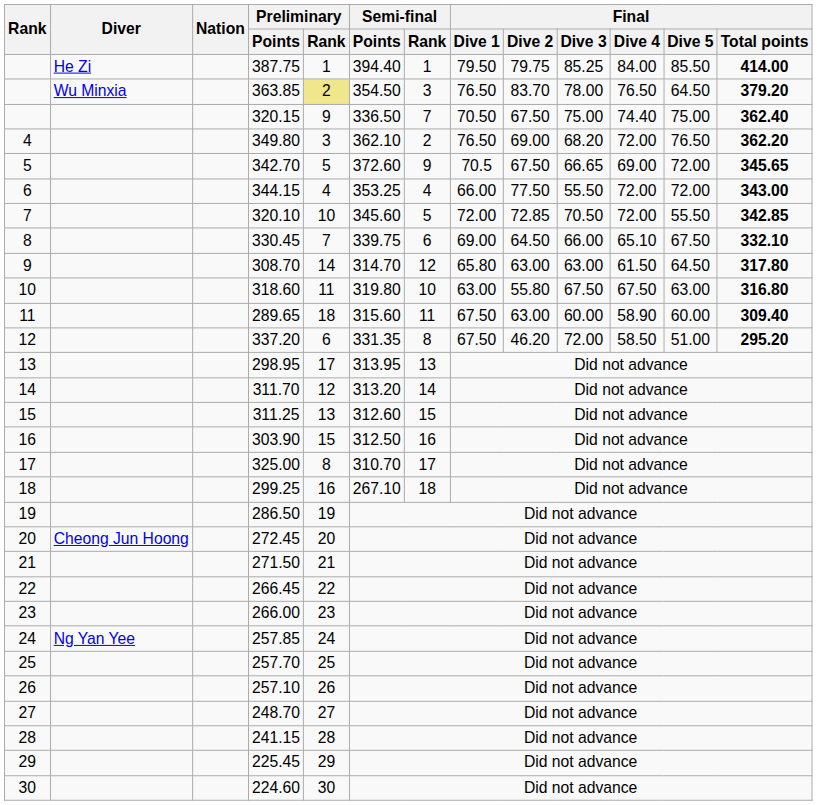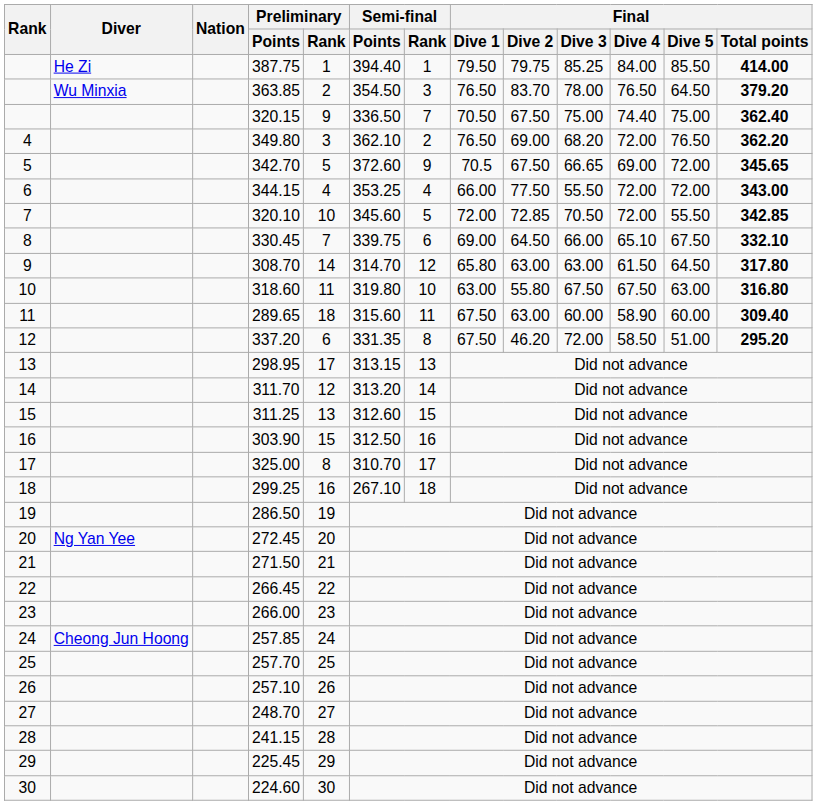363.85 | Preliminary / Rank: khaki background -> no background
298.95 | Semi-final / Points: 313.95 -> 313.15
272.45 | Diver: Cheong Jun Hoong -> Ng Yan Yee
257.85 | Diver: Ng Yan Yee -> Cheong Jun Hoong
